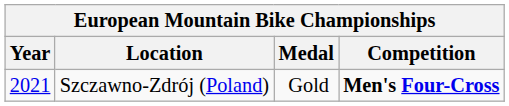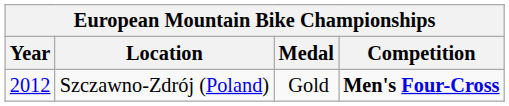Szczawno-Zdrój (Poland) | Year: 2021 -> 2012
